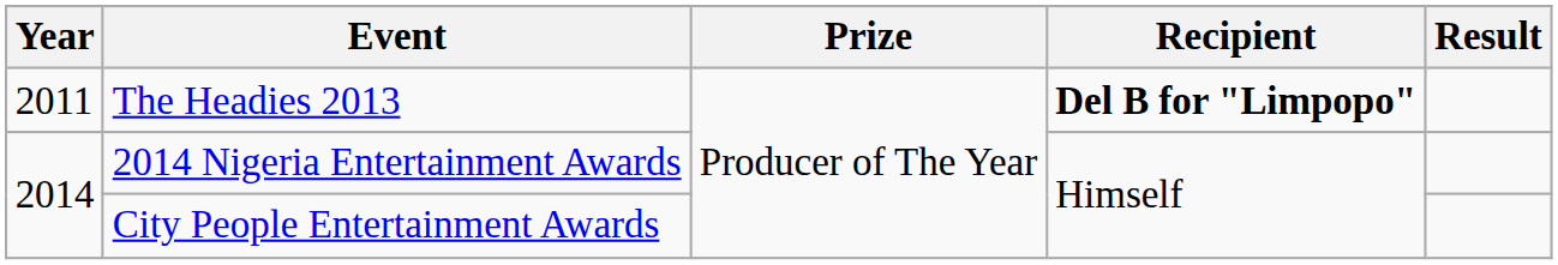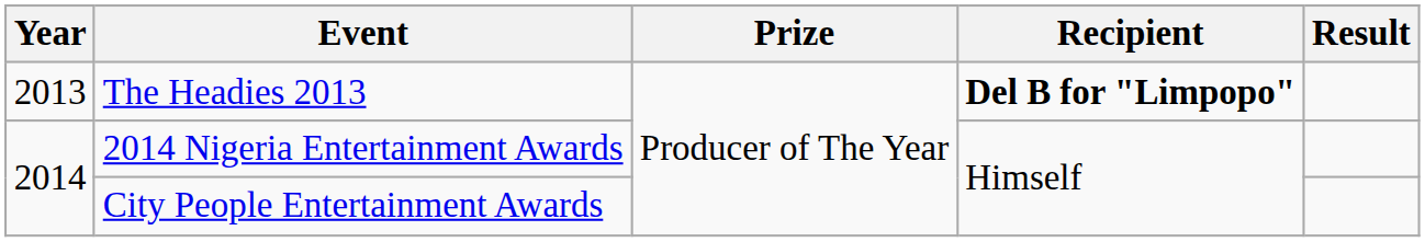The Headies 2013 | Year: 2011 -> 2013
